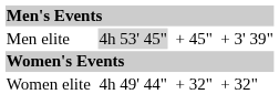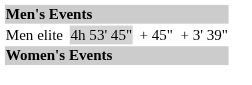- row: Women elite | 4h 49' 44" | + 32" | + 32"
